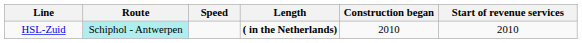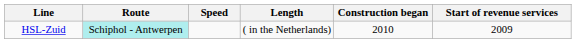HSL-Zuid | Length: bold -> normal
HSL-Zuid | Start of revenue services: 2010 -> 2009
